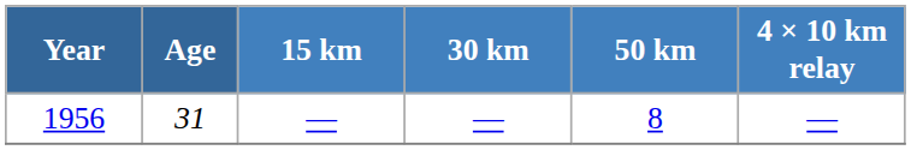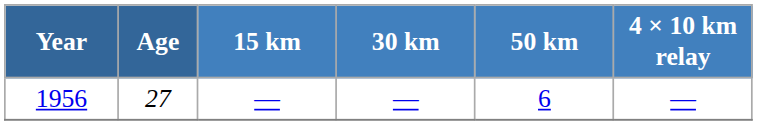1956 | Age: 31 -> 27
1956 | 50 km: 8 -> 6
